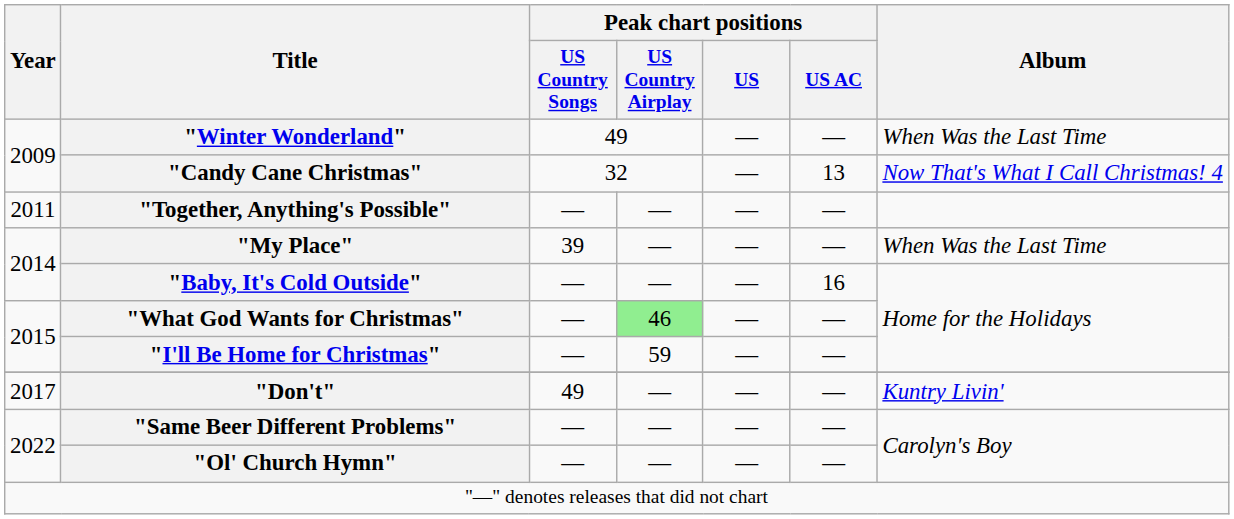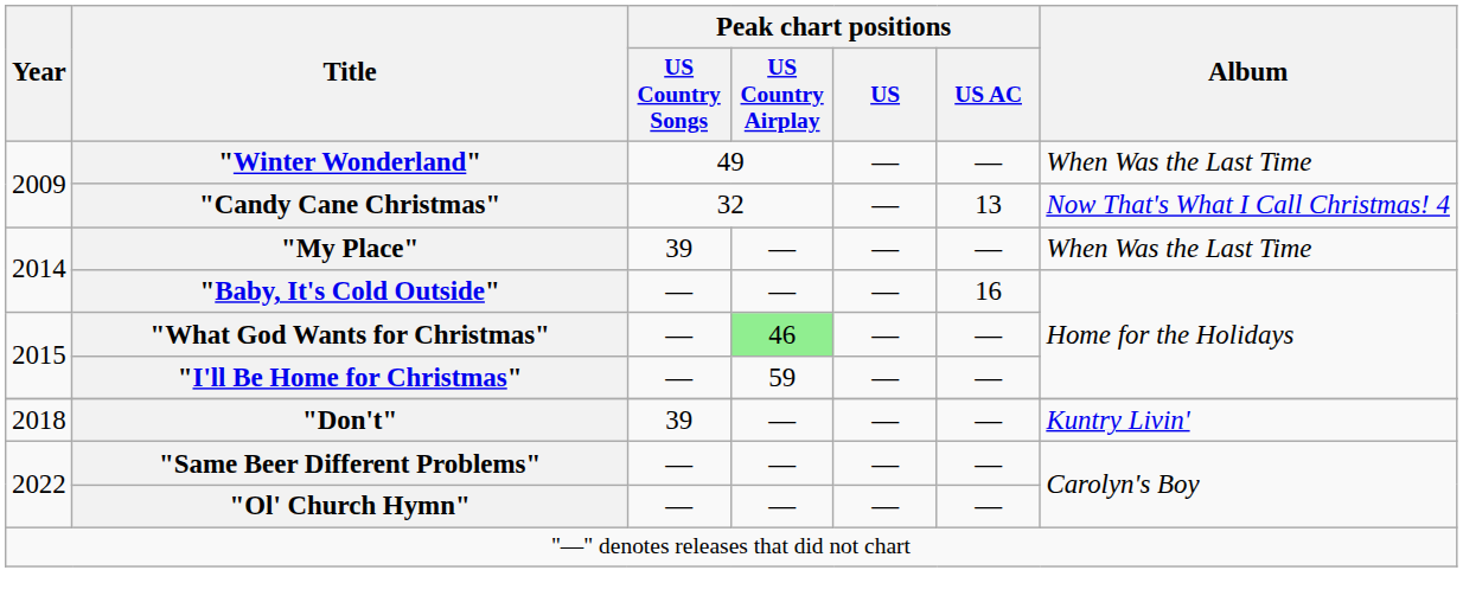- row: 2011 | "Together, Anything's Possible" | — | — | — | —
"Don't" | Year: 2017 -> 2018
"Don't" | Peak chart positions / US Country Songs: 49 -> 39
